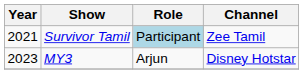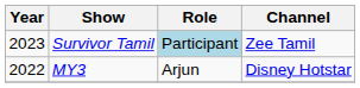Survivor Tamil | Year: 2021 -> 2023
MY3 | Year: 2023 -> 2022
